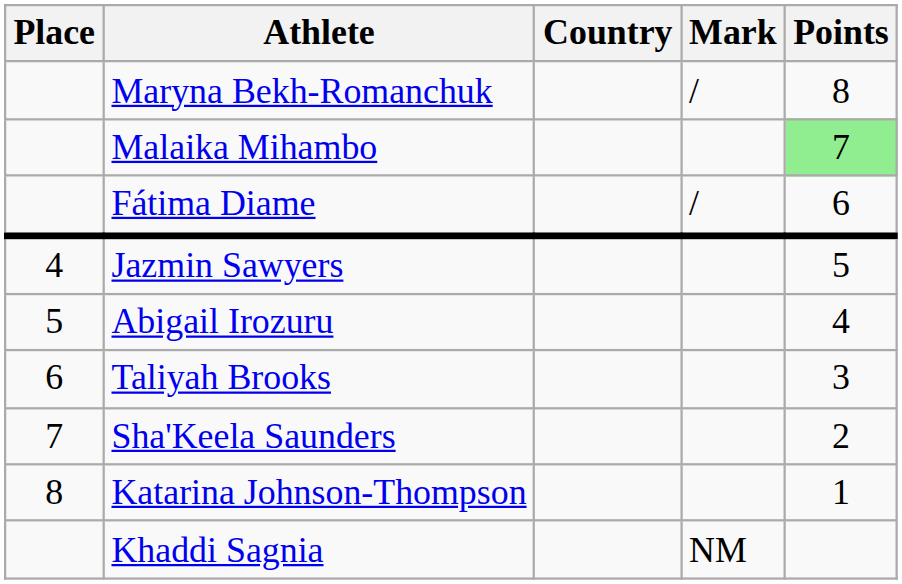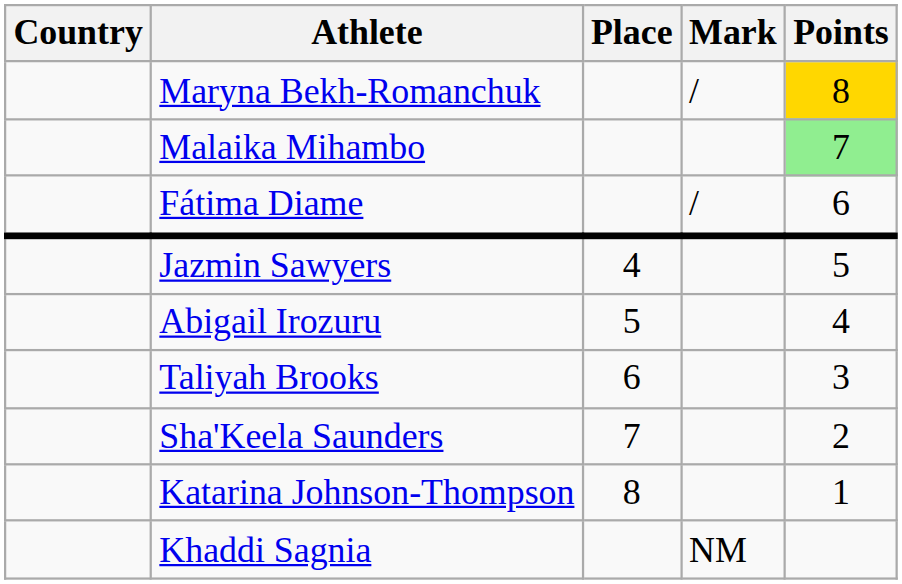columns swapped: Place <-> Country
Maryna Bekh-Romanchuk | Points: no background -> gold background
